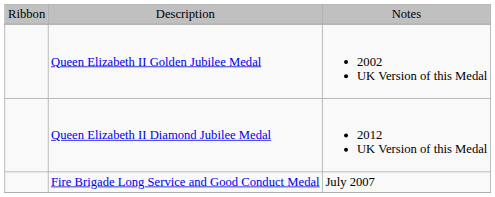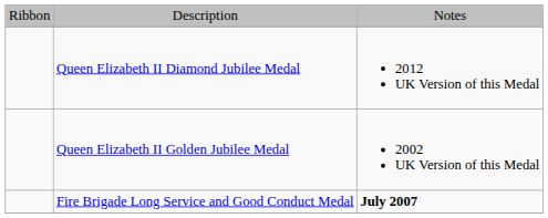rows swapped: Queen Elizabeth II Golden Jubilee Medal <-> Queen Elizabeth II Diamond Jubilee Medal
Fire Brigade Long Service and Good Conduct Medal | column 3: normal -> bold
